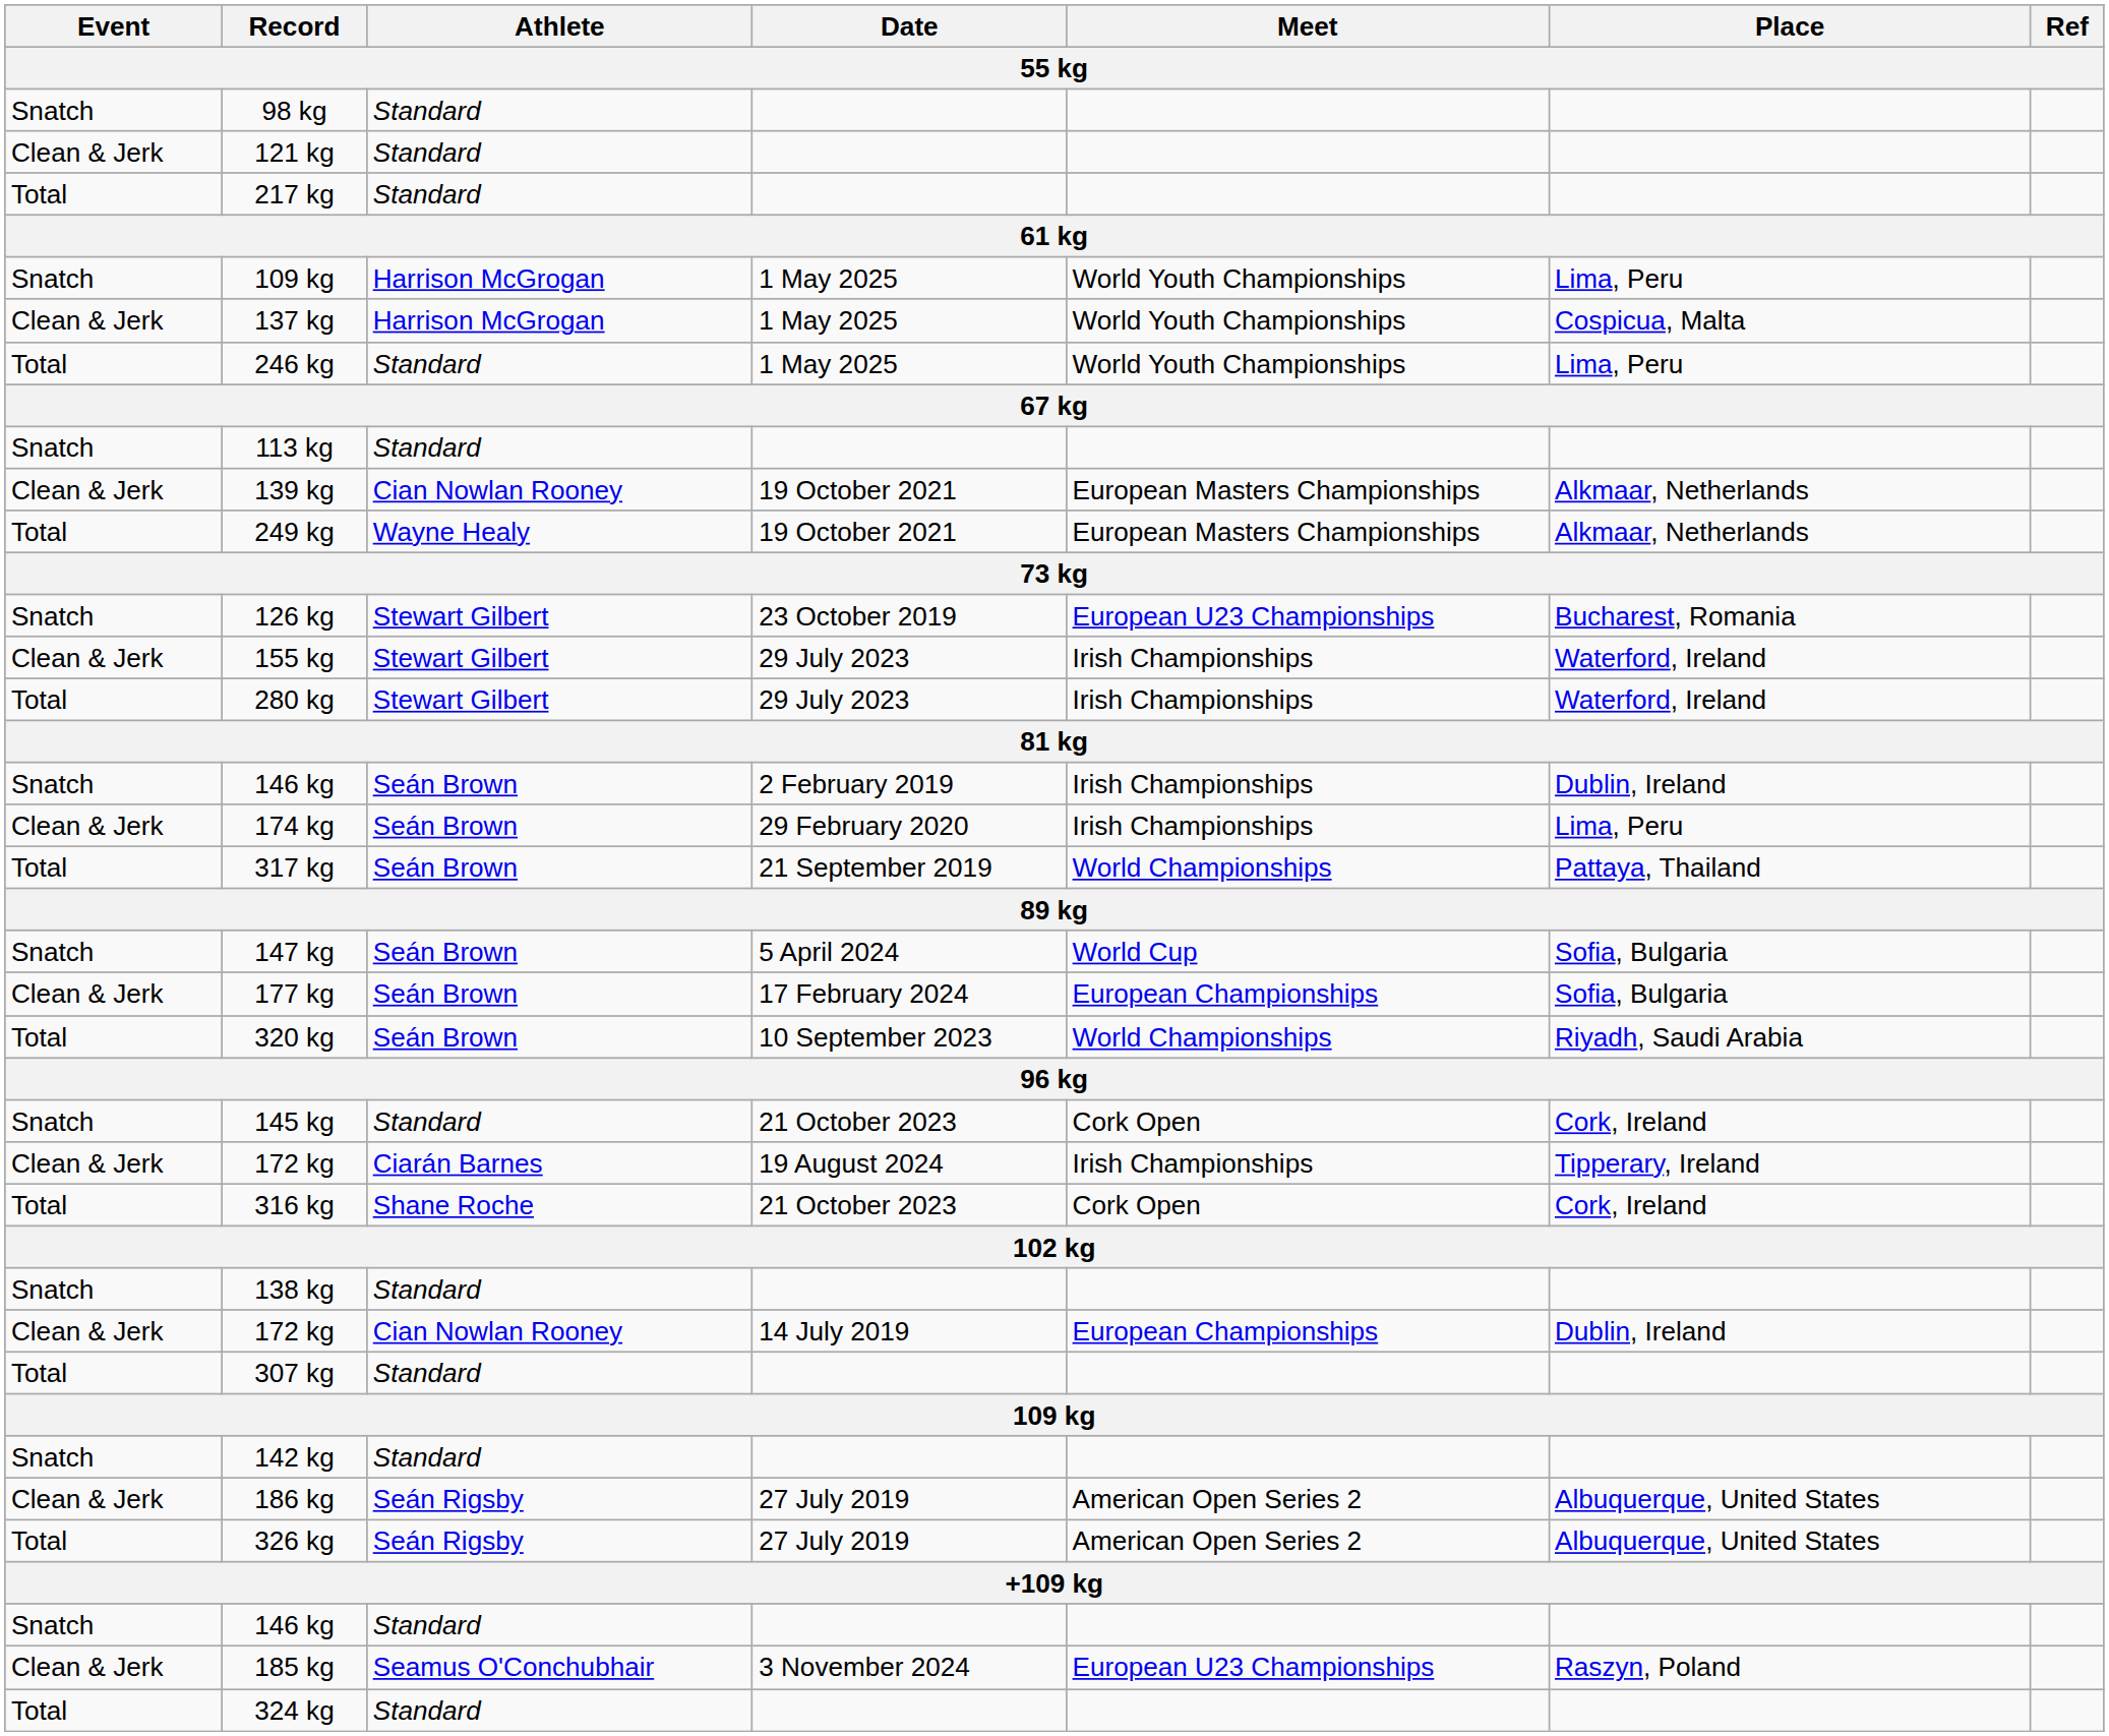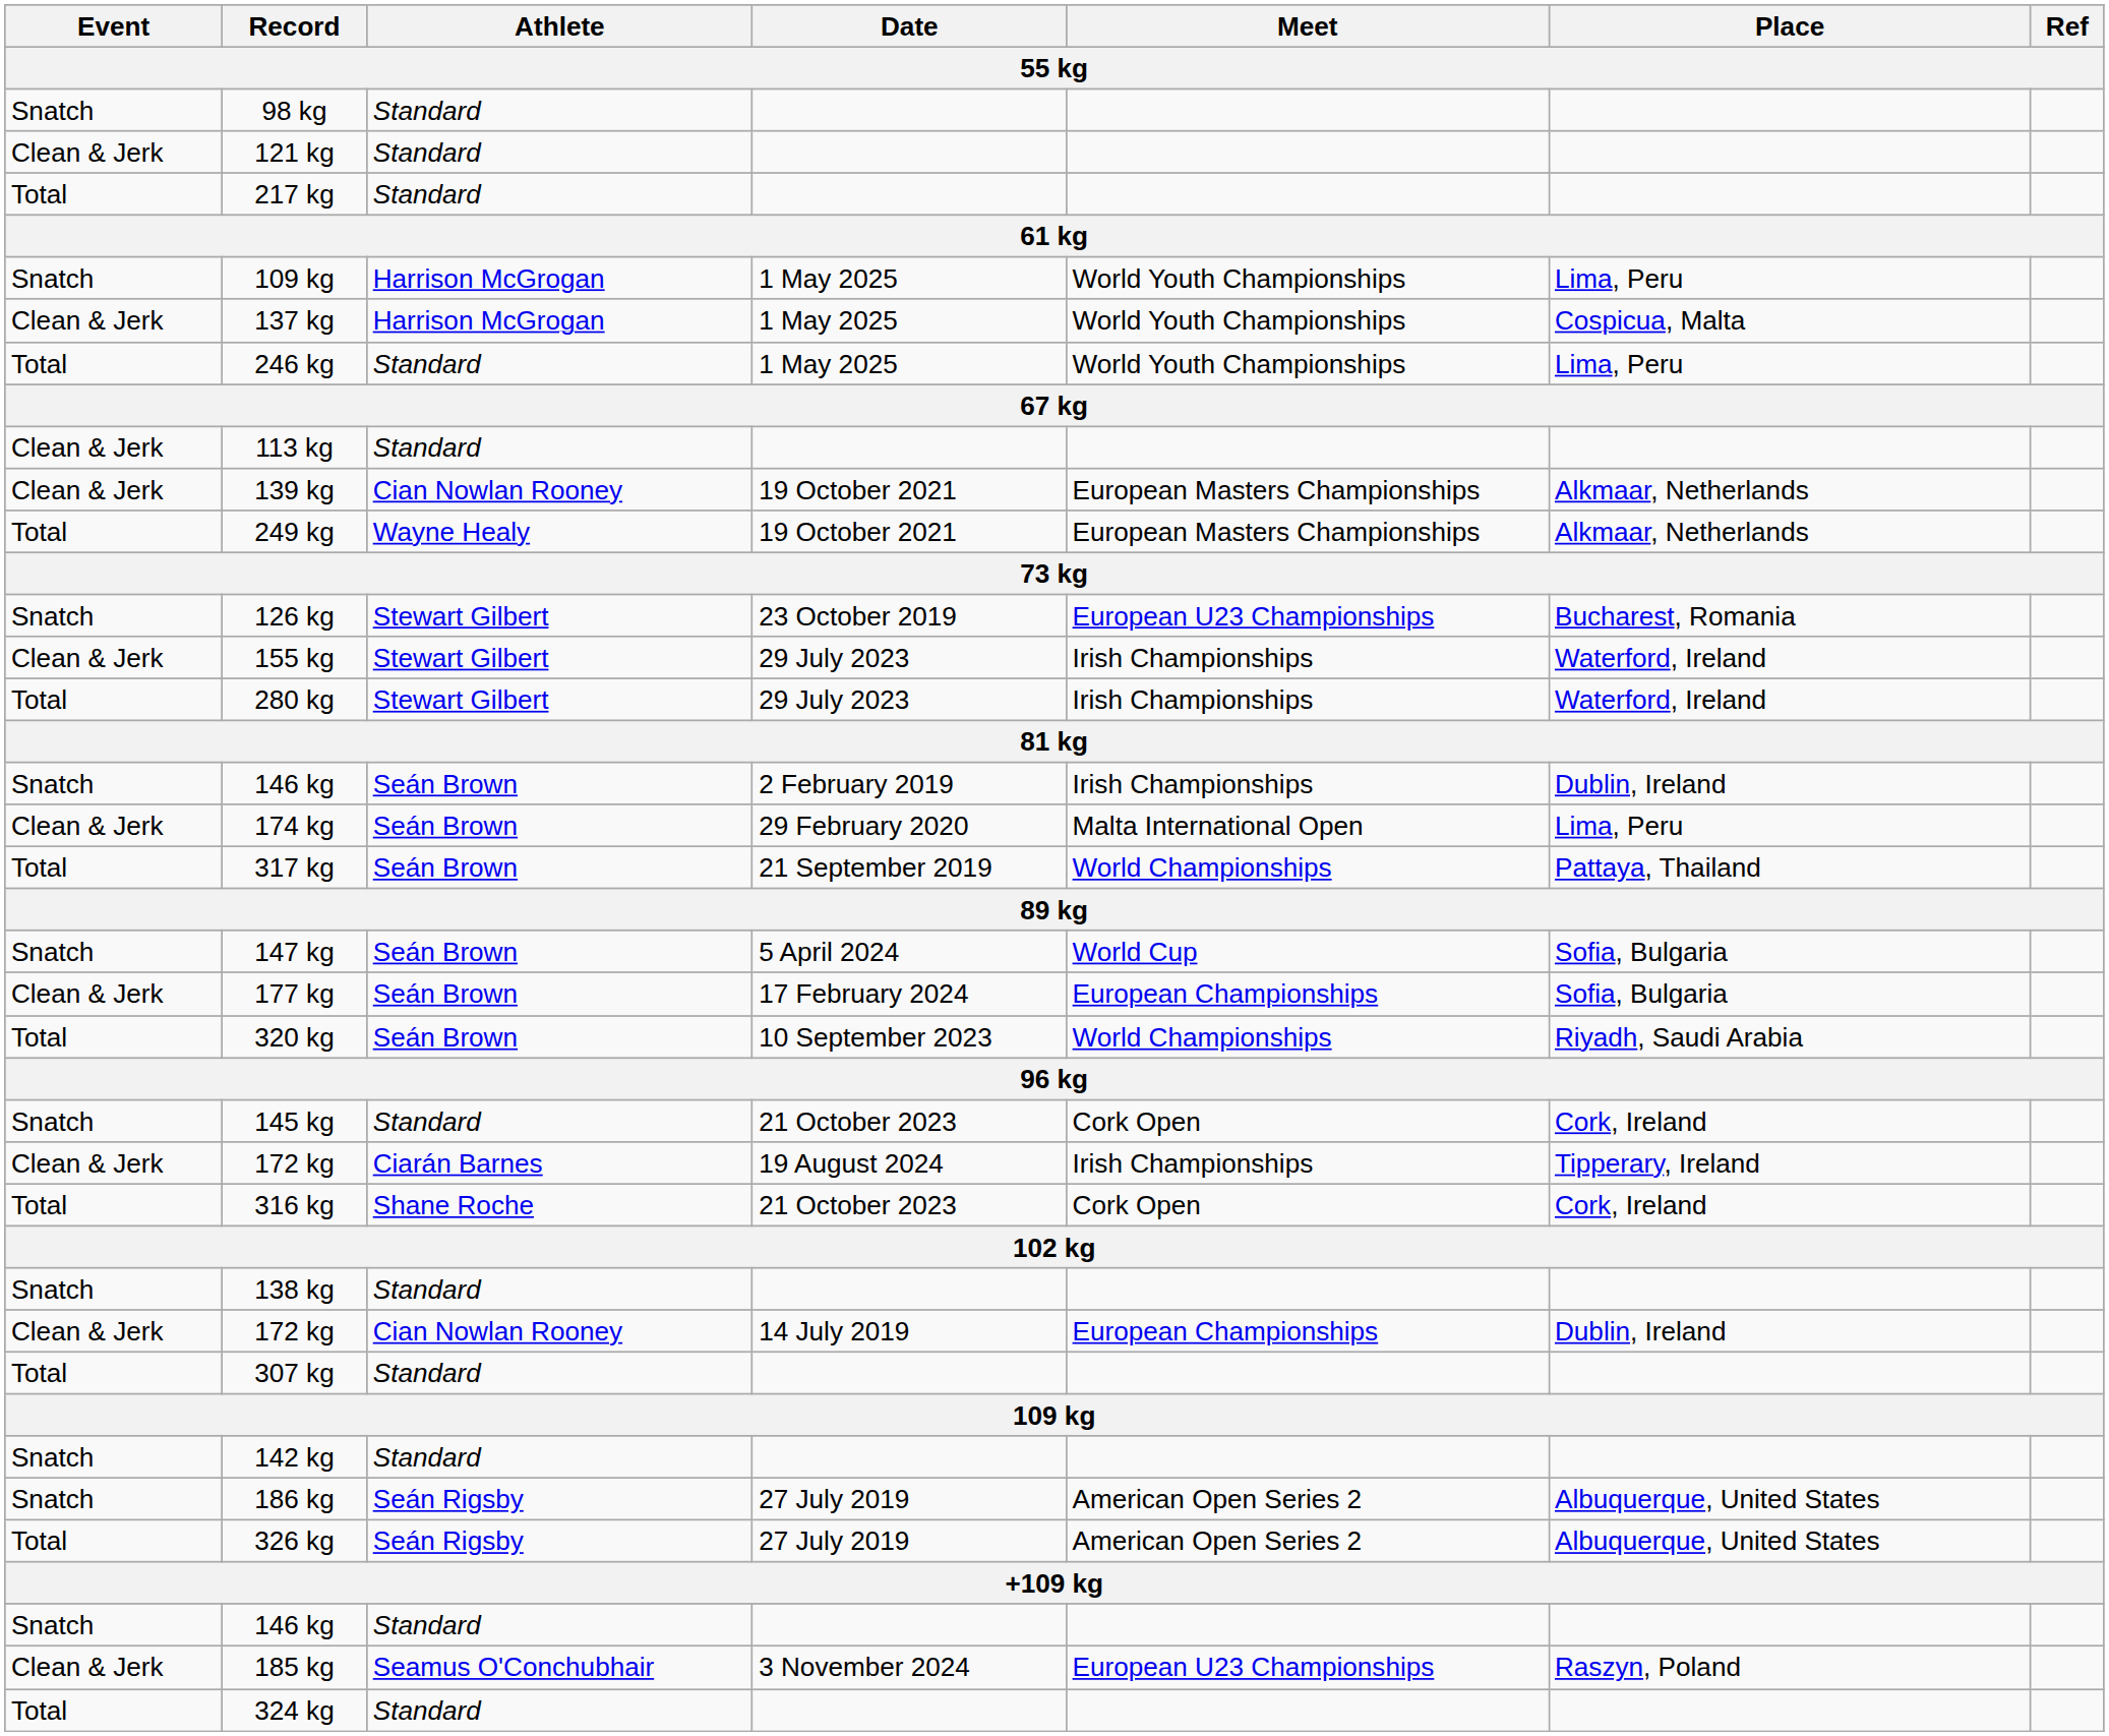113 kg | Event: Snatch -> Clean & Jerk
174 kg | Meet: Irish Championships -> Malta International Open
186 kg | Event: Clean & Jerk -> Snatch
